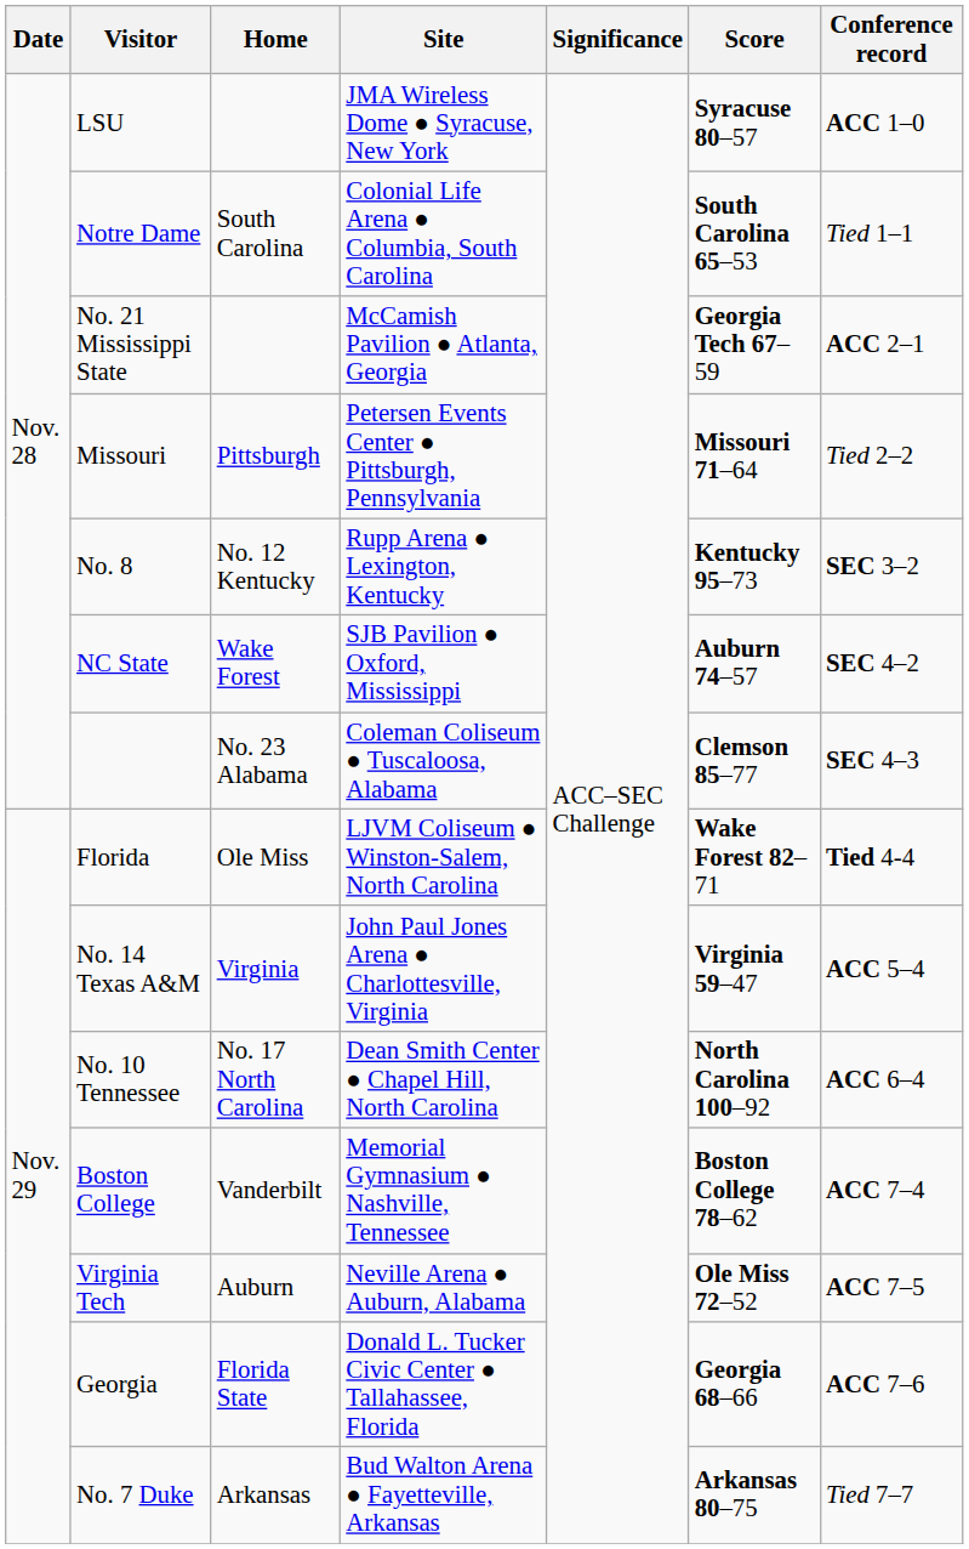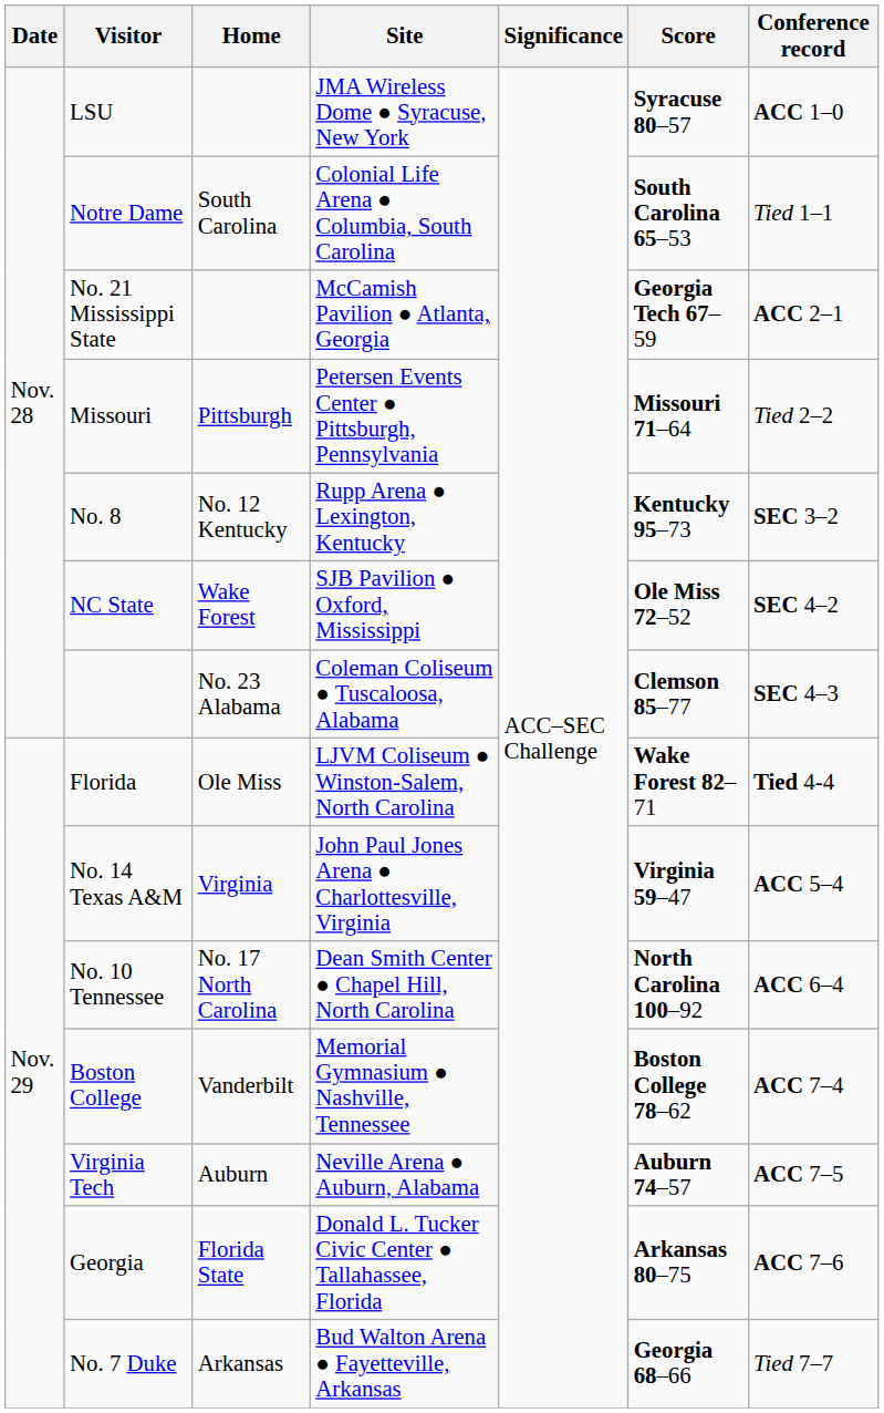NC State | Score: Auburn 74–57 -> Ole Miss 72–52
Virginia Tech | Score: Ole Miss 72–52 -> Auburn 74–57
Georgia | Score: Georgia 68–66 -> Arkansas 80–75
No. 7 Duke | Score: Arkansas 80–75 -> Georgia 68–66
